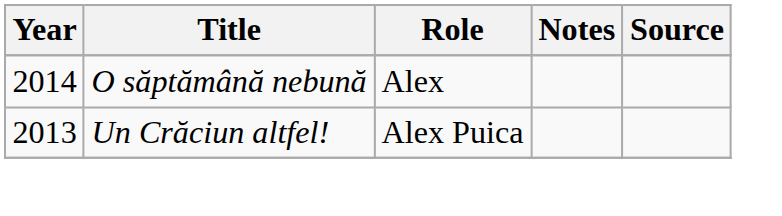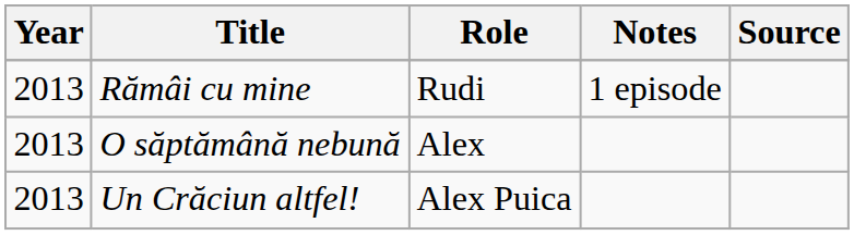+ row: 2013 | Rămâi cu mine | Rudi | 1 episode
O săptămână nebună | Year: 2014 -> 2013
